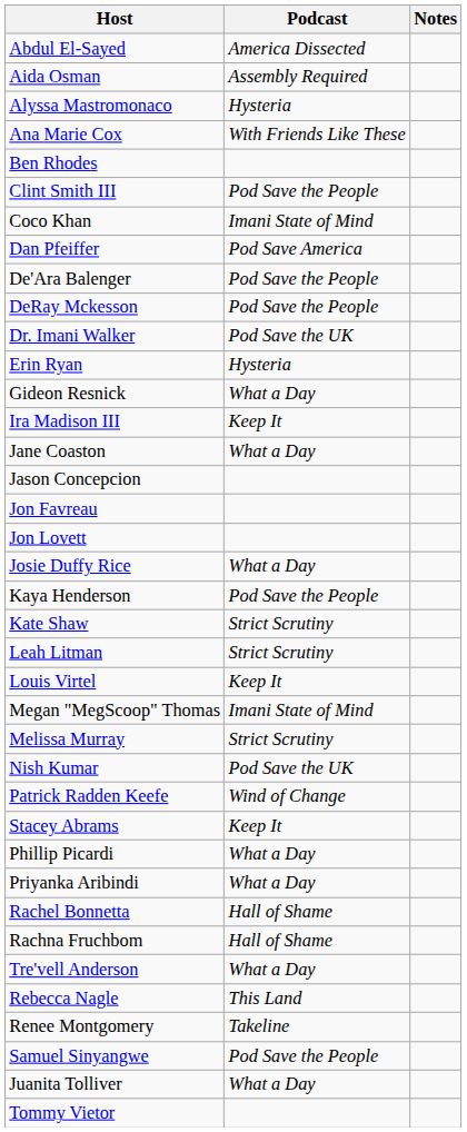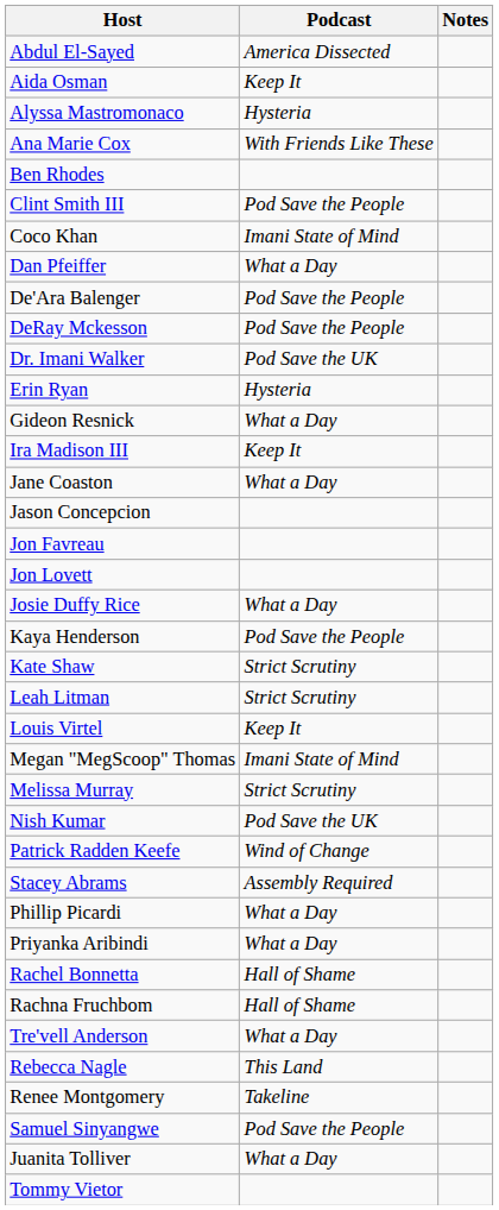Aida Osman | Podcast: Assembly Required -> Keep It
Dan Pfeiffer | Podcast: Pod Save America -> What a Day
Stacey Abrams | Podcast: Keep It -> Assembly Required
